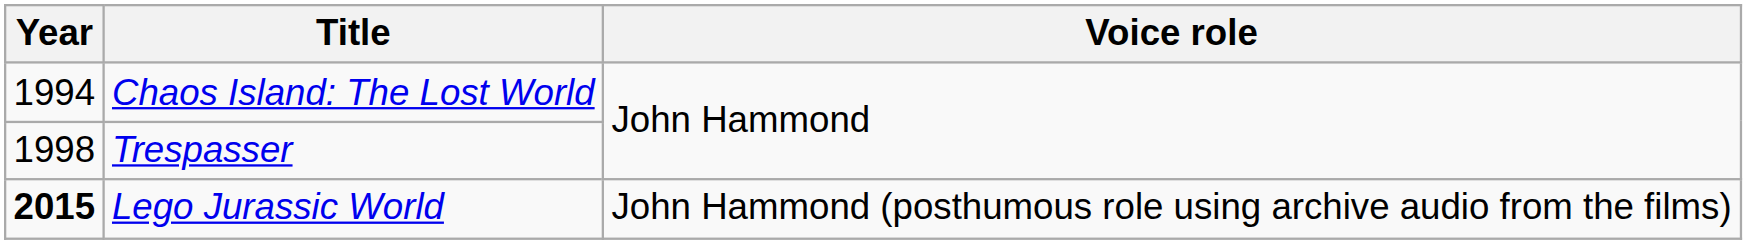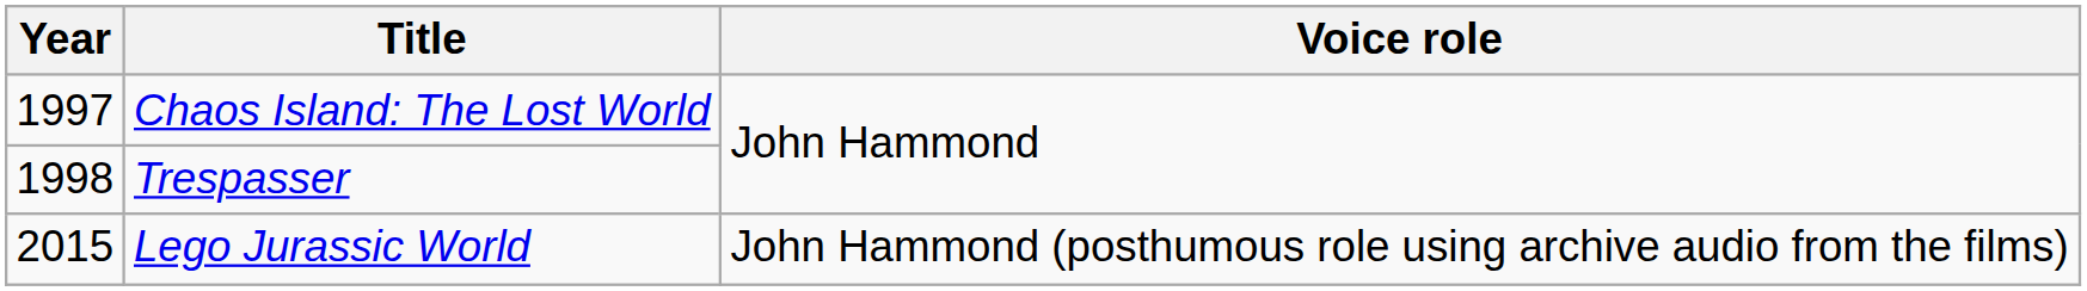Chaos Island: The Lost World | Year: 1994 -> 1997
Lego Jurassic World | Year: bold -> normal
